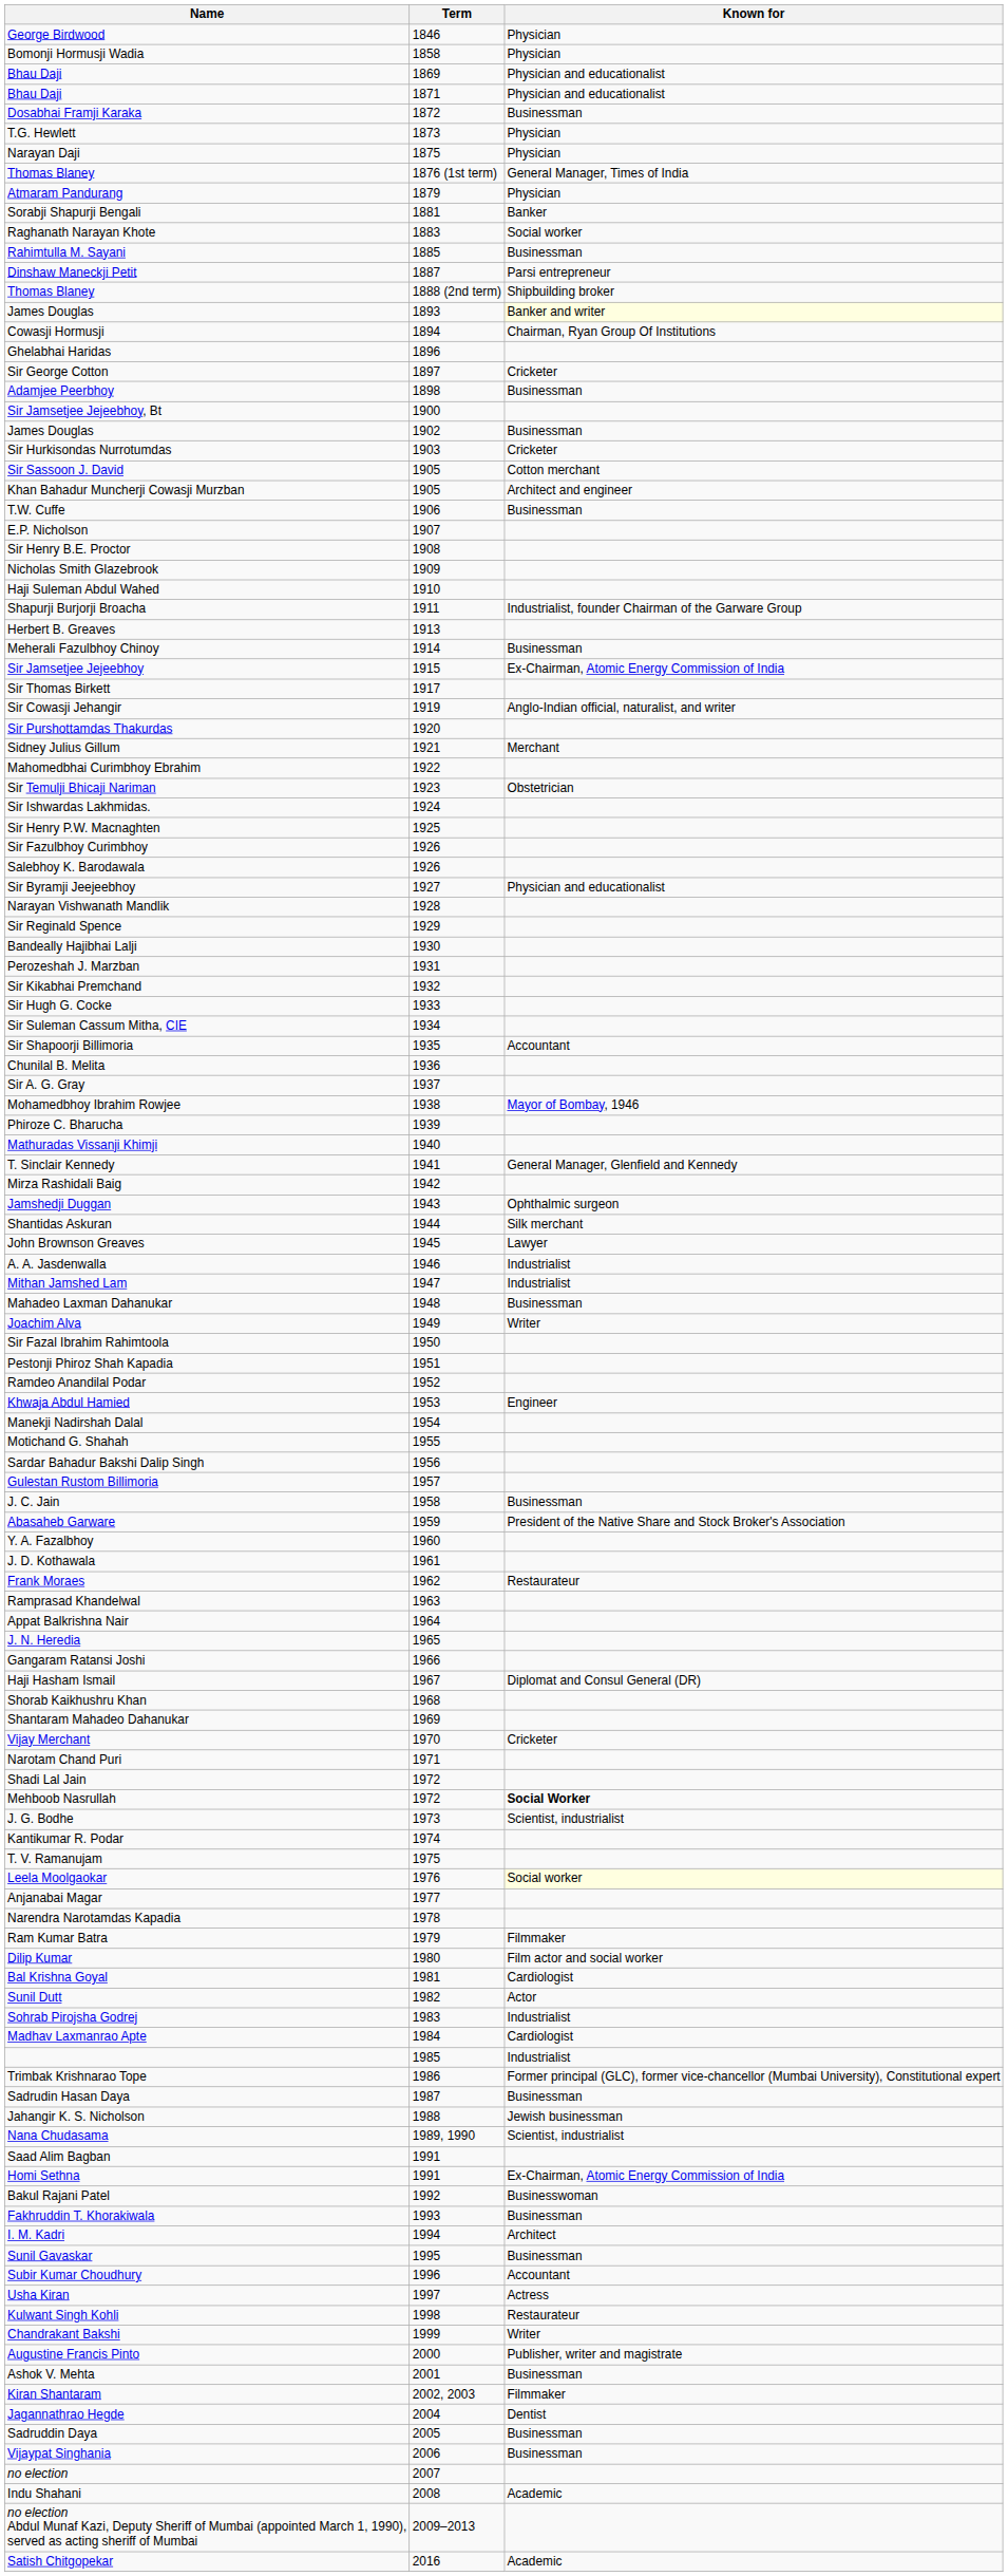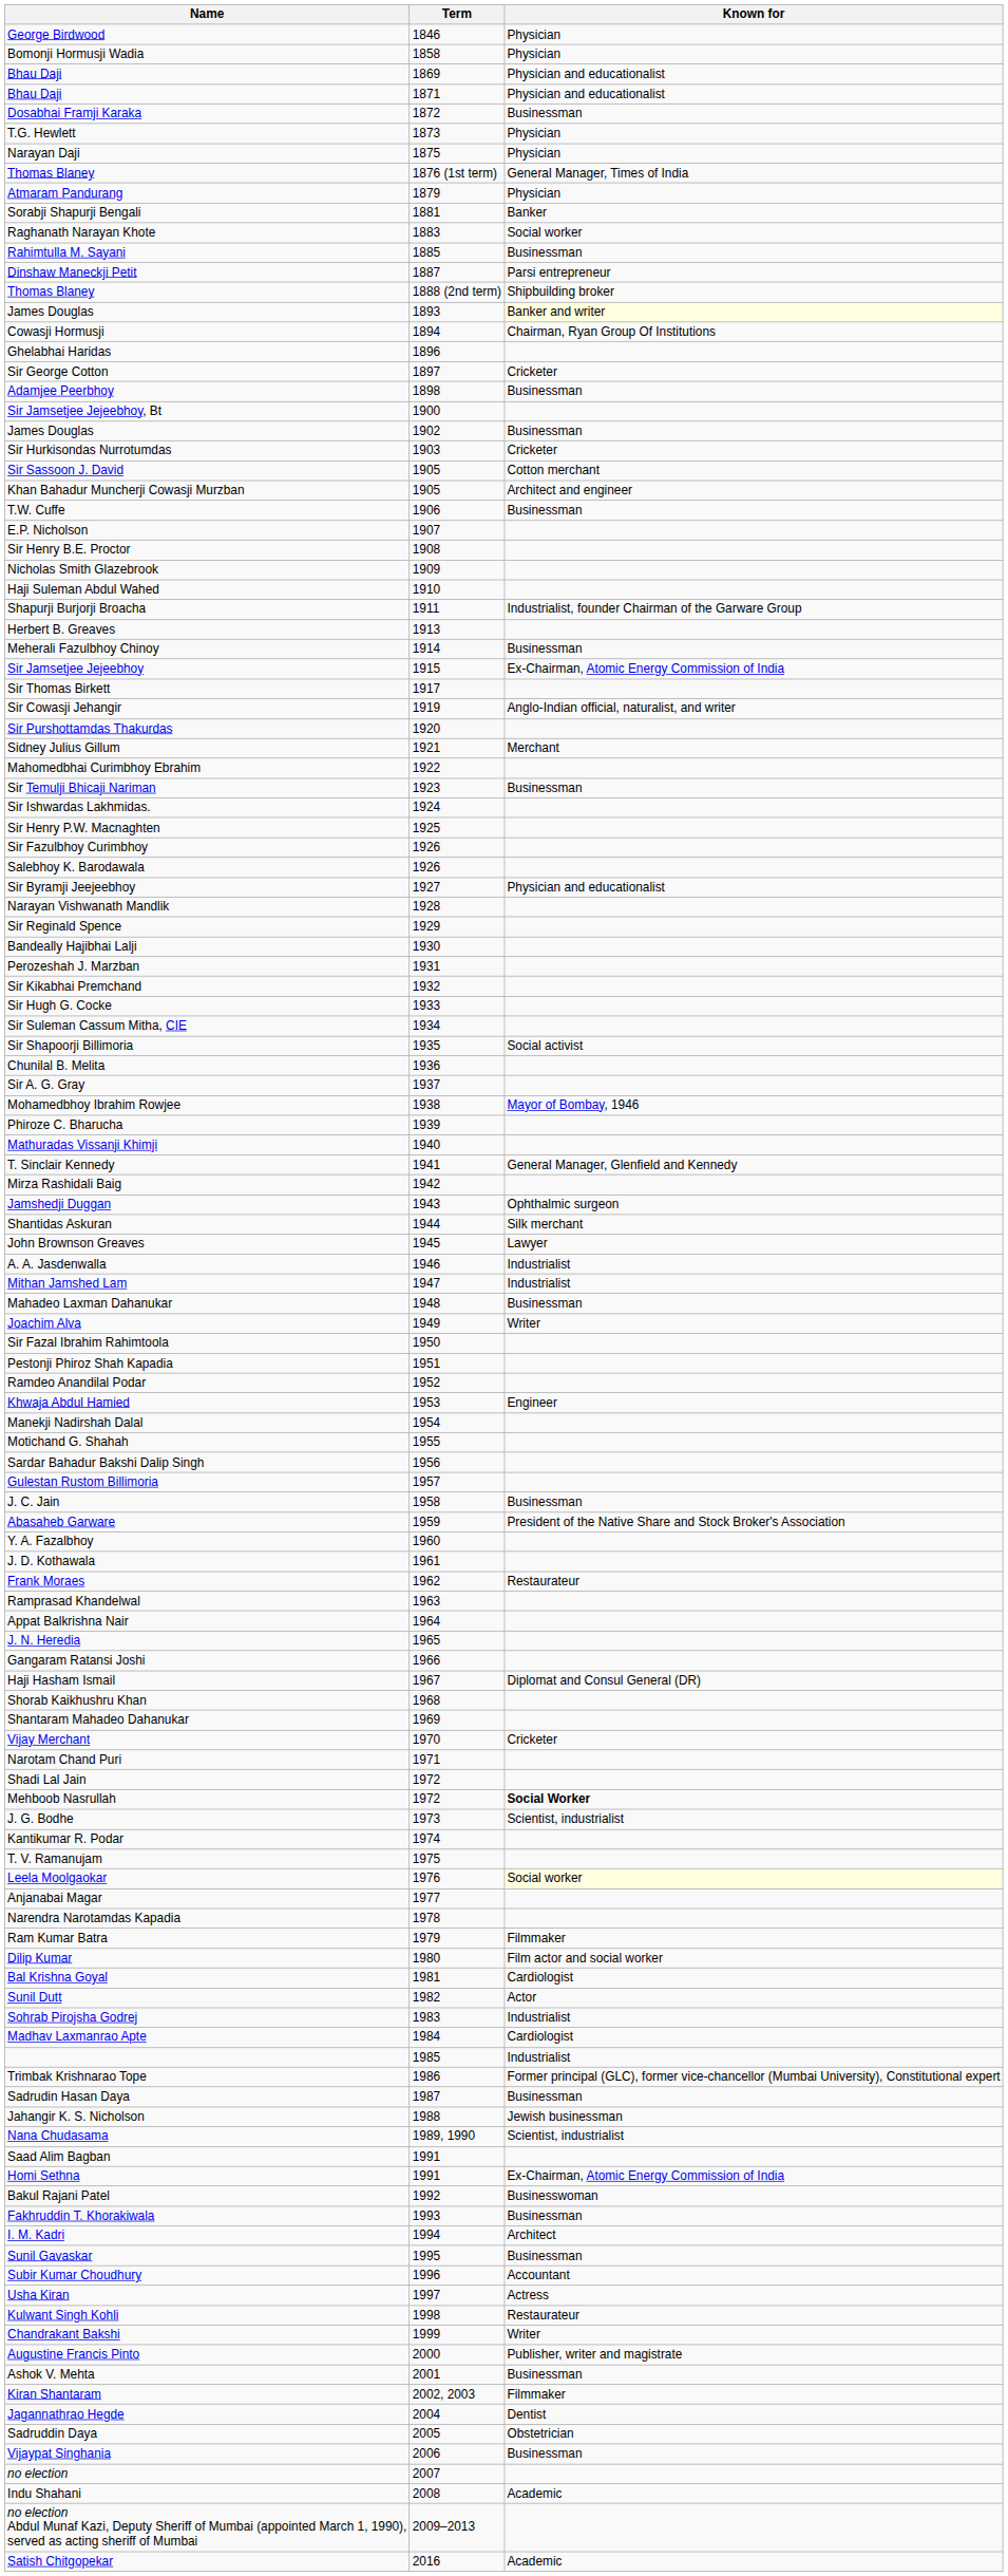Sir Temulji Bhicaji Nariman | Known for: Obstetrician -> Businessman
Sir Shapoorji Billimoria | Known for: Accountant -> Social activist
Sadruddin Daya | Known for: Businessman -> Obstetrician
